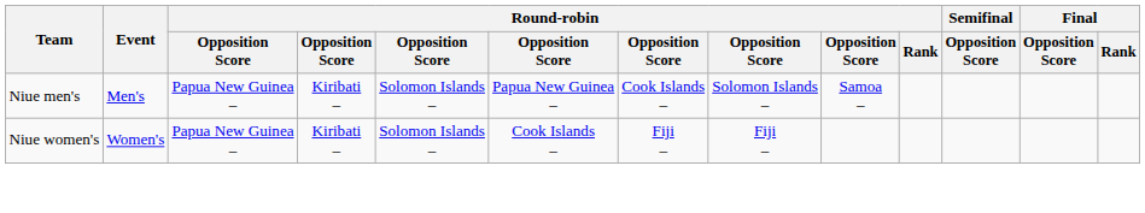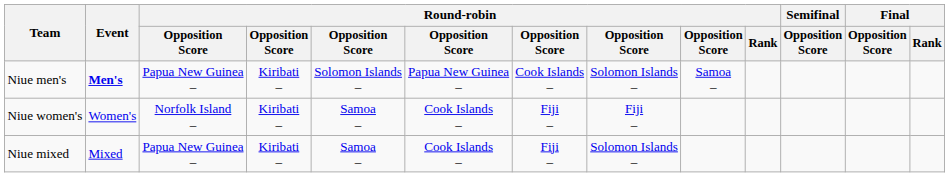Niue men's | Event: normal -> bold
Niue women's | column 3: Papua New Guinea – -> Norfolk Island –
Niue women's | column 5: Solomon Islands – -> Samoa –
+ row: Niue mixed | Mixed | Papua New Guinea – | Kiribati – | Samoa – | Cook Islands – | Fiji – | Solomon Islands –
